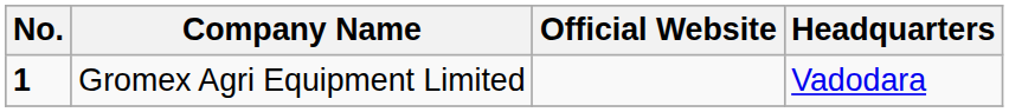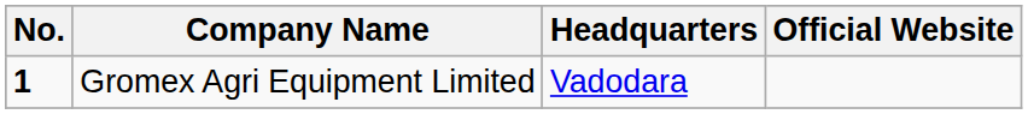columns swapped: Headquarters <-> Official Website
